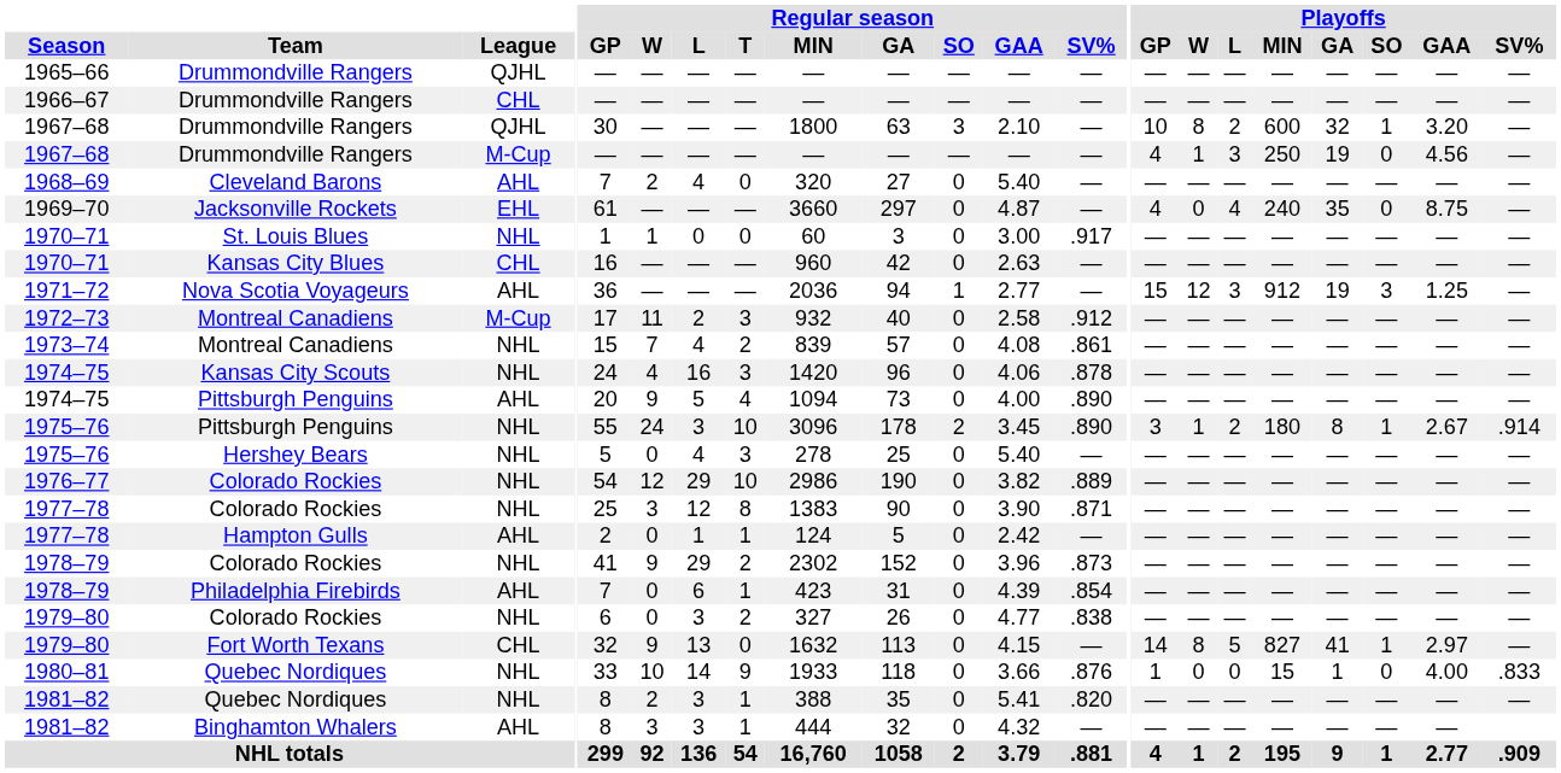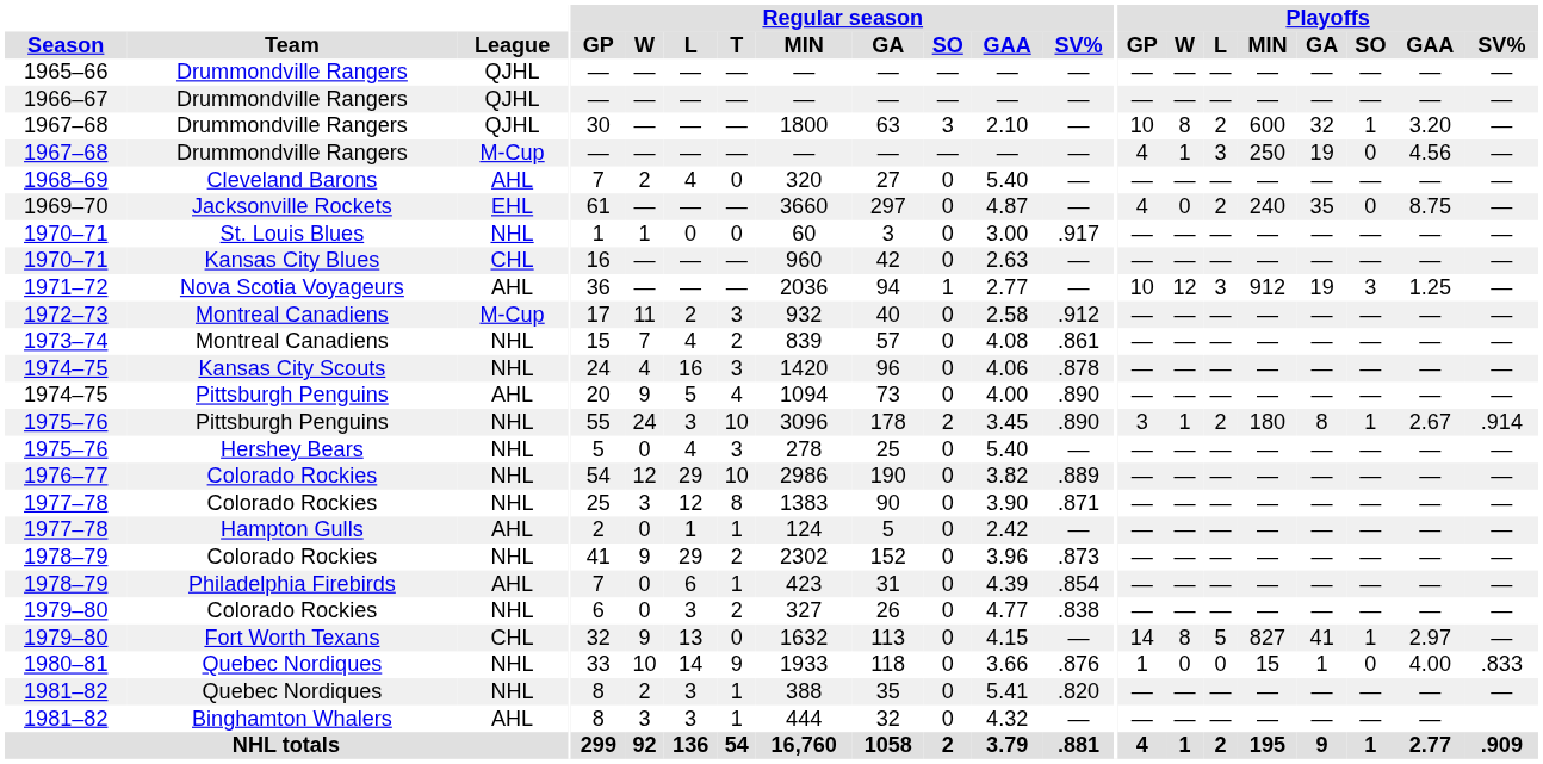1966–67 | League: CHL -> QJHL
1969–70 | Playoffs / L: 4 -> 2
1971–72 | Playoffs / GP: 15 -> 10
